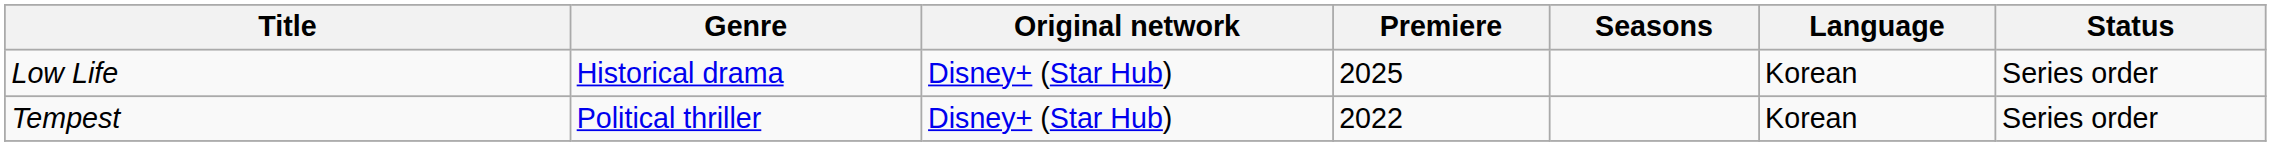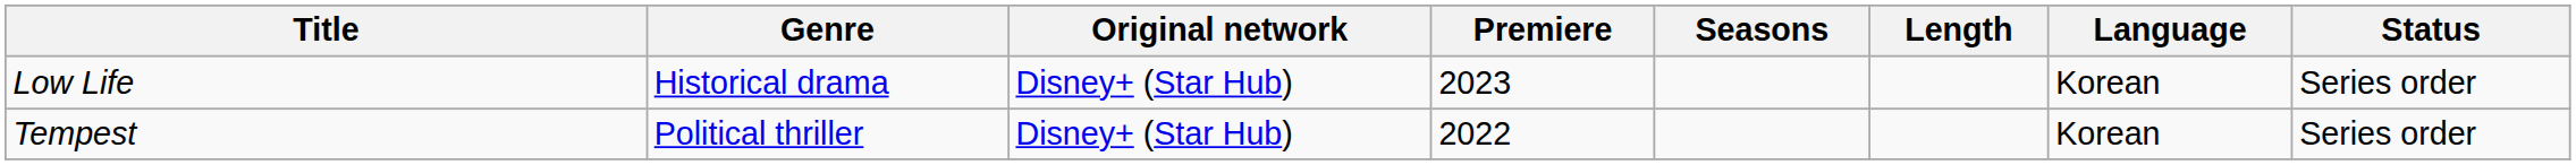+ column: Length
Low Life | Premiere: 2025 -> 2023
